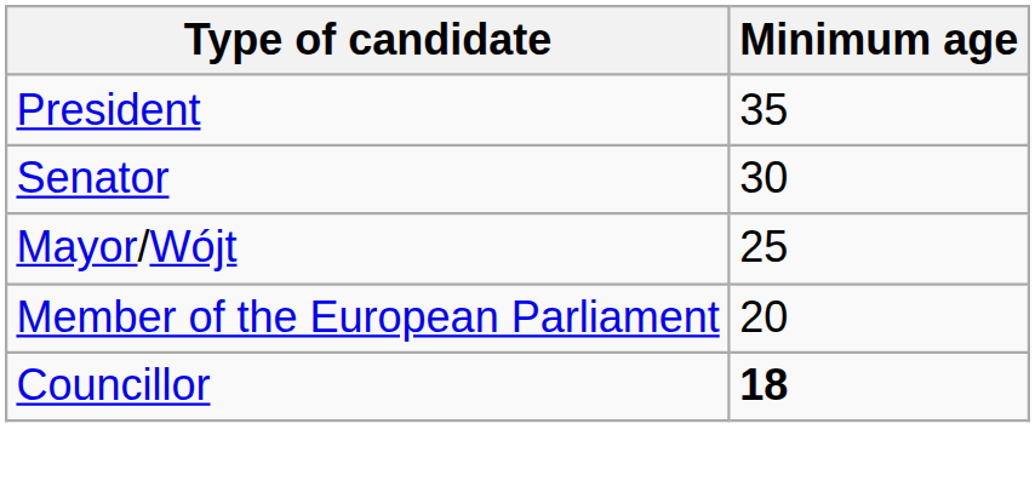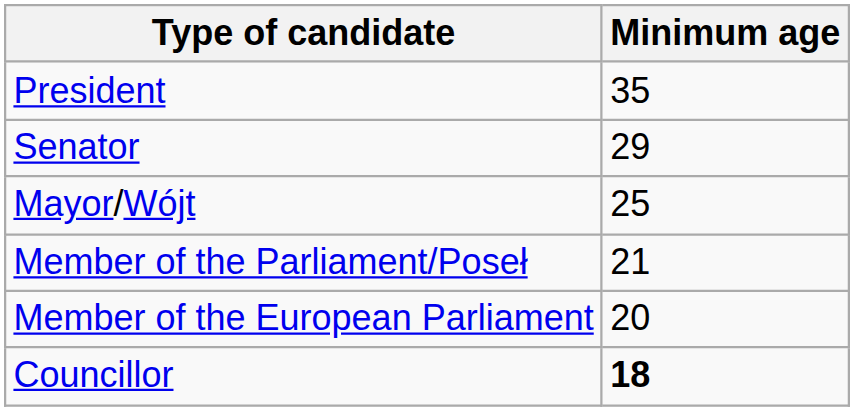Senator | Minimum age: 30 -> 29
+ row: Member of the Parliament/Poseł | 21
